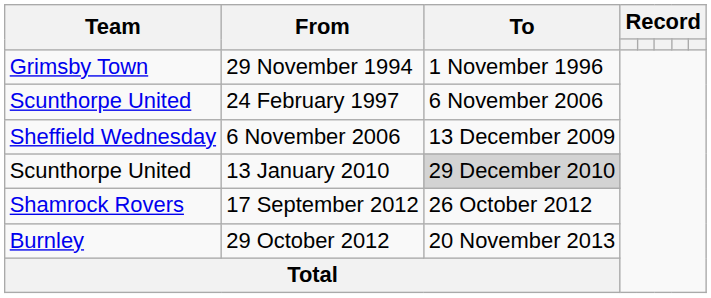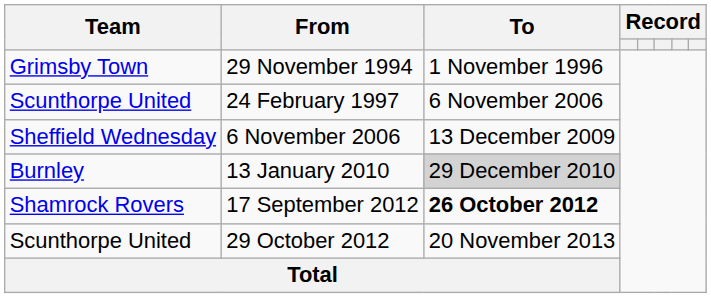13 January 2010 | Team: Scunthorpe United -> Burnley
17 September 2012 | To: normal -> bold
29 October 2012 | Team: Burnley -> Scunthorpe United
